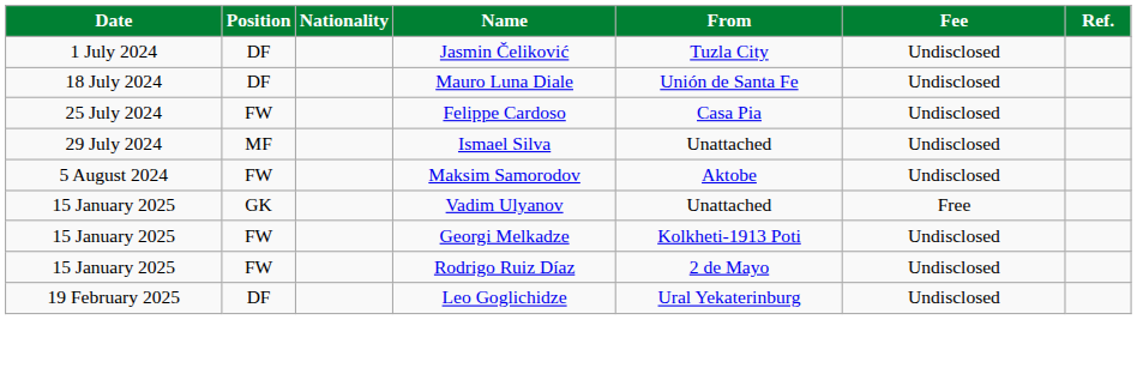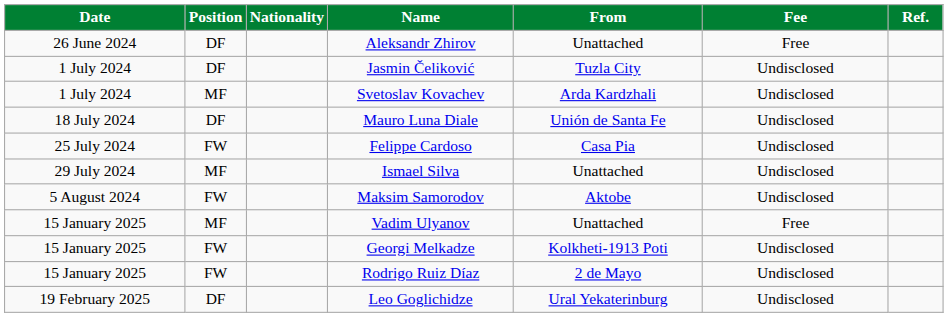+ row: 26 June 2024 | DF | Aleksandr Zhirov | Unattached | Free
+ row: 1 July 2024 | MF | Svetoslav Kovachev | Arda Kardzhali | Undisclosed
Vadim Ulyanov | Position: GK -> MF
